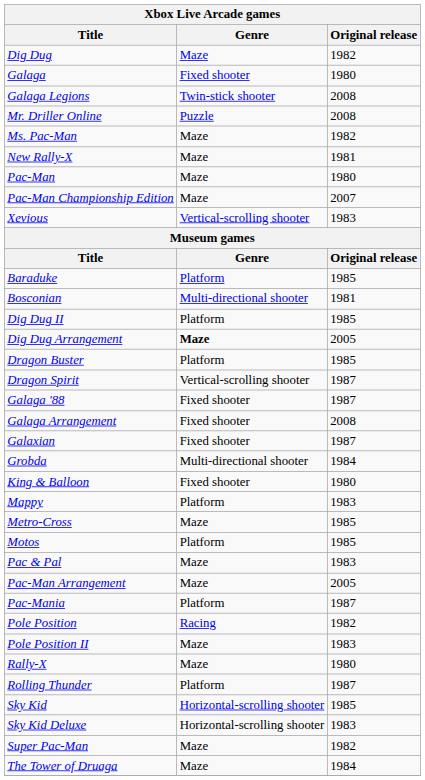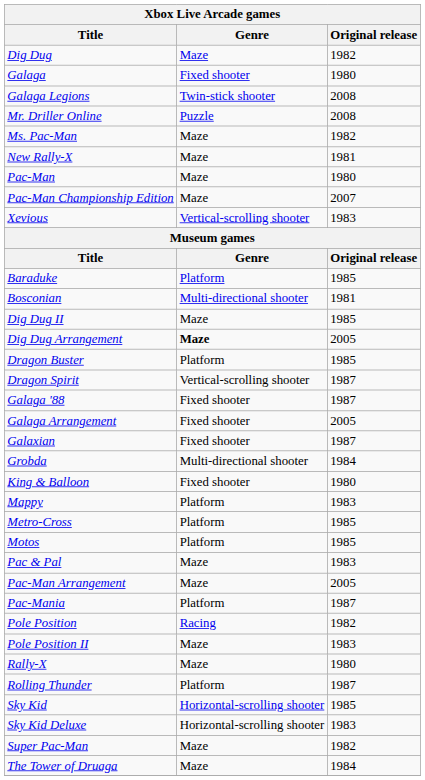Dig Dug II | Genre: Platform -> Maze
Galaga Arrangement | Original release: 2008 -> 2005
Metro-Cross | Genre: Maze -> Platform
